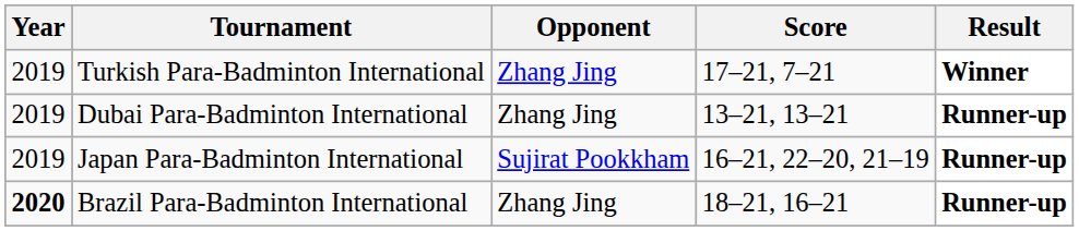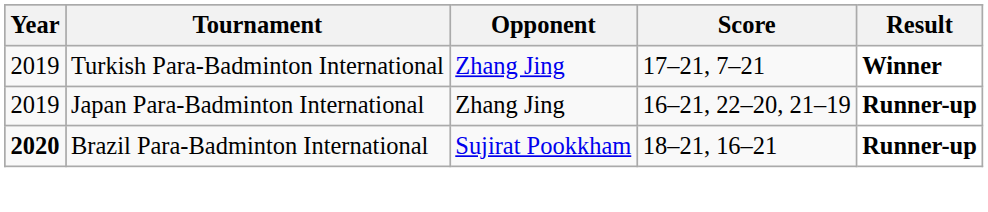- row: 2019 | Dubai Para-Badminton International | Zhang Jing | 13–21, 13–21 | Runner-up
Japan Para-Badminton International | Opponent: Sujirat Pookkham -> Zhang Jing
Brazil Para-Badminton International | Opponent: Zhang Jing -> Sujirat Pookkham
